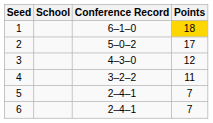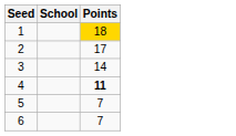- column: Conference Record | 6–1–0 | 5–0–2 | 4–3–0 | 3–2–2 | 2–4–1 | 2–4–1
3 | Points: 12 -> 14
4 | Points: normal -> bold
